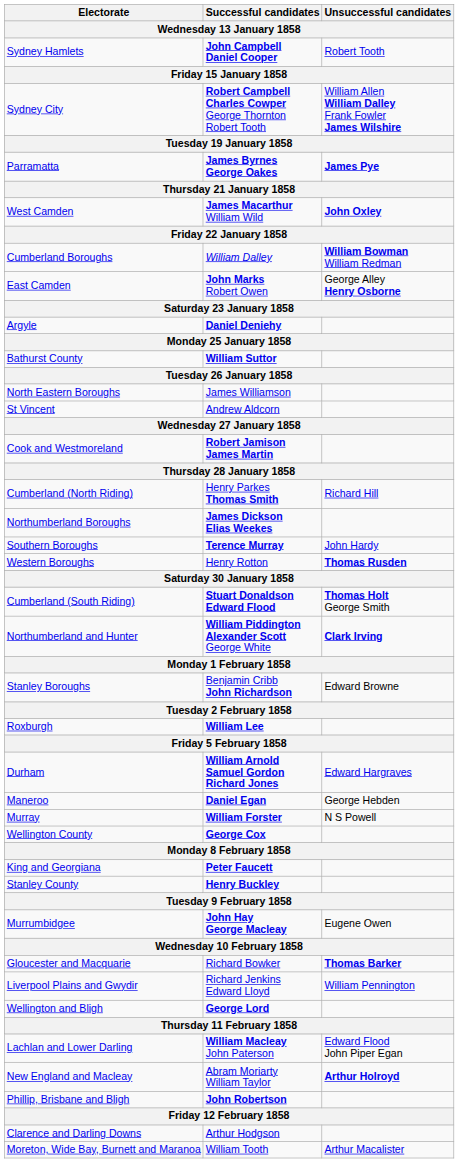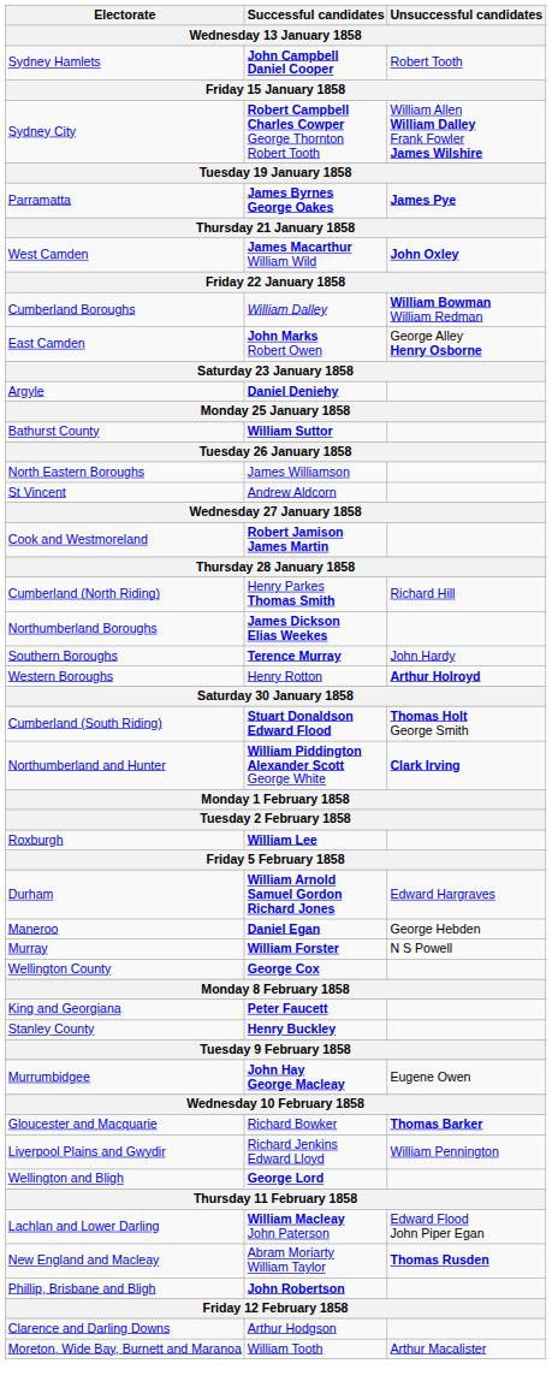Western Boroughs | Unsuccessful candidates: Thomas Rusden -> Arthur Holroyd
- row: Stanley Boroughs | Benjamin Cribb John Richardson | Edward Browne
New England and Macleay | Unsuccessful candidates: Arthur Holroyd -> Thomas Rusden
